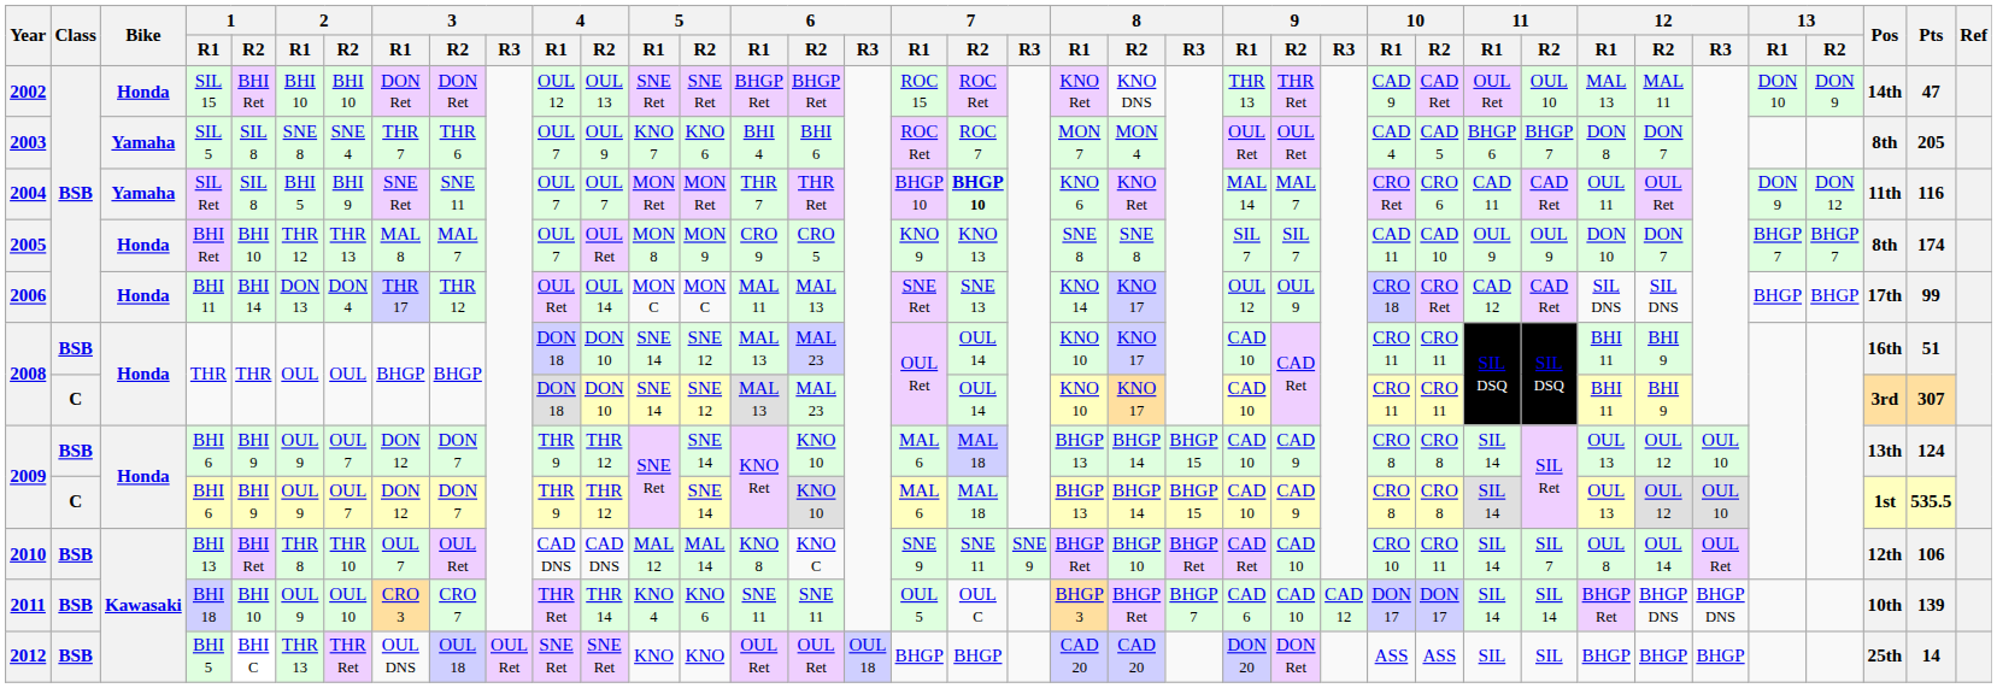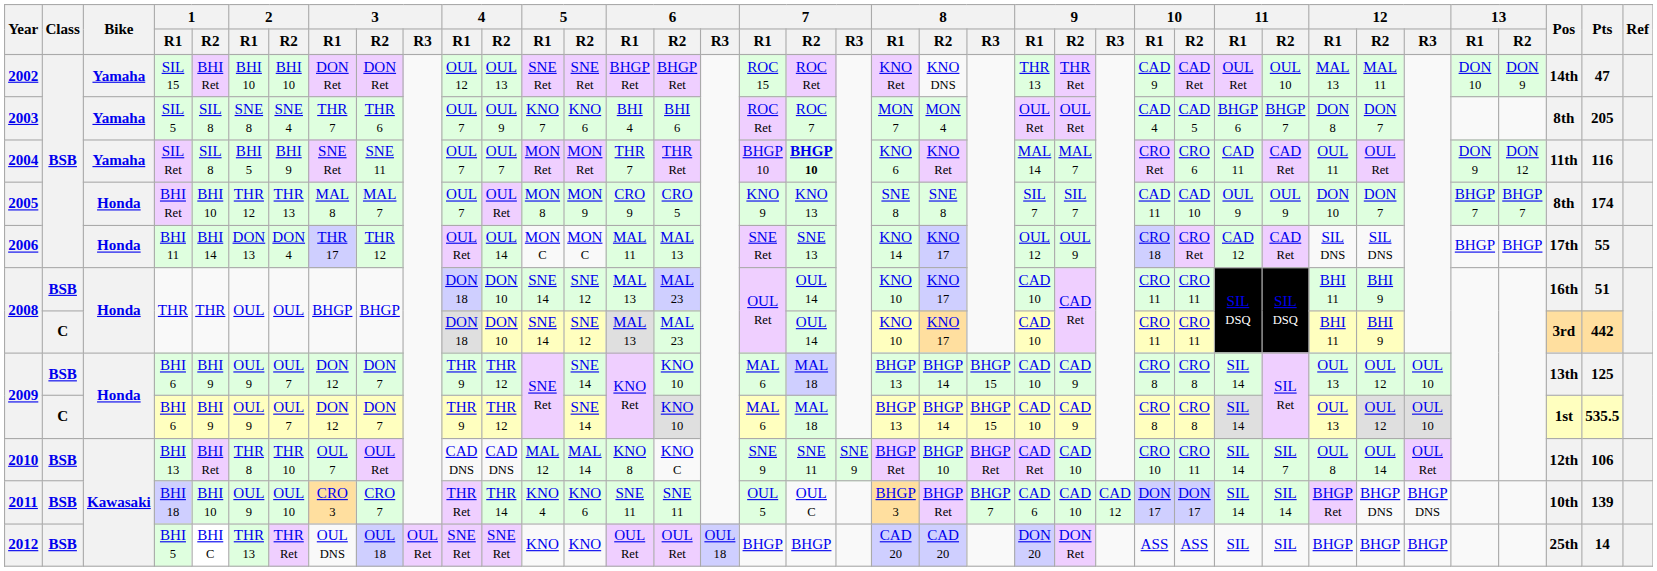2002 | Bike: Honda -> Yamaha
2006 | Pts: 99 -> 55
2008 / C | Pts: 307 -> 442
2009 / BSB | Pts: 124 -> 125
